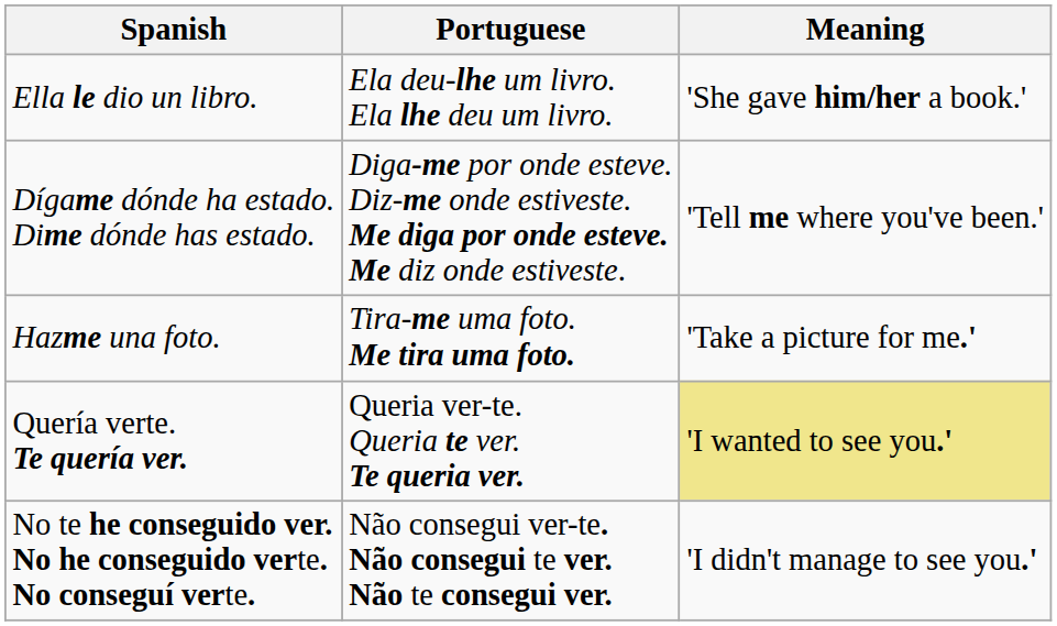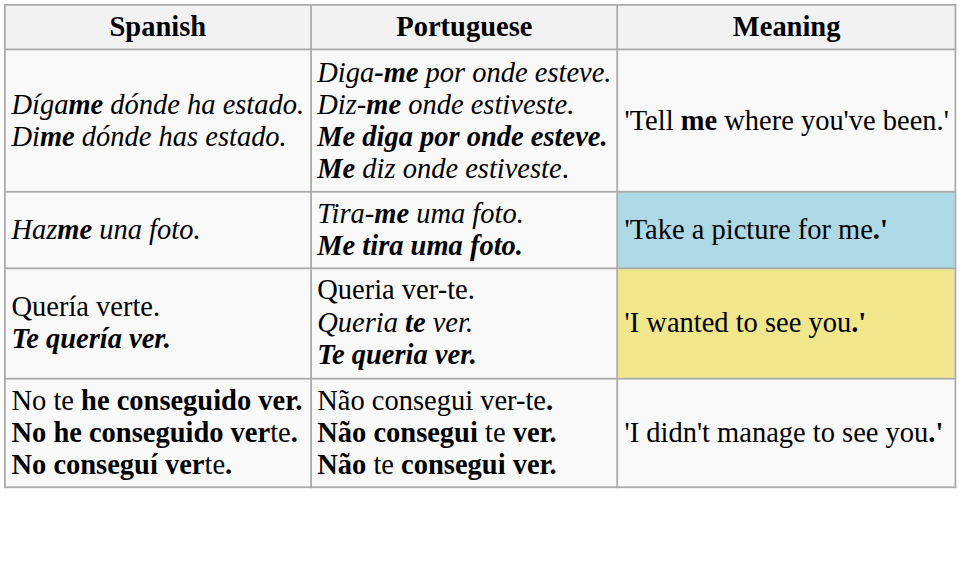- row: Ella le dio un libro. | Ela deu-lhe um livro. Ela lhe deu um livro. | 'She gave him/her a book.'
Hazme una foto. | Meaning: no background -> lightblue background
